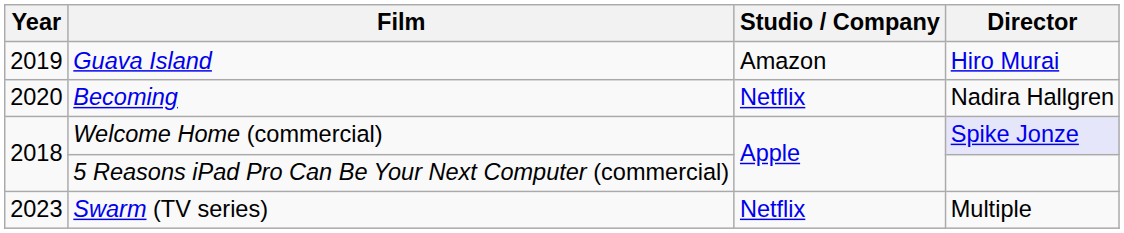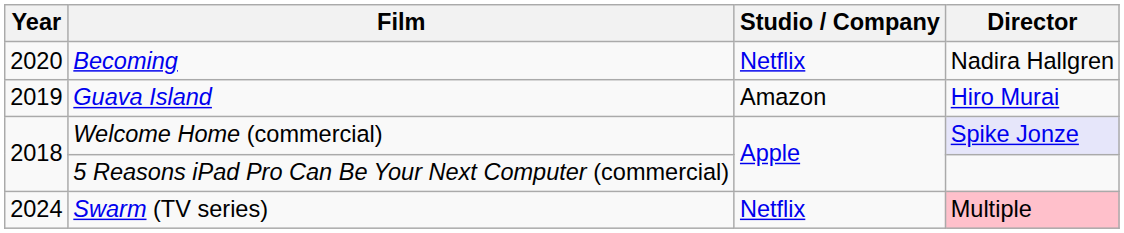rows swapped: Becoming <-> Guava Island
Swarm (TV series) | Year: 2023 -> 2024
Swarm (TV series) | Director: no background -> pink background
